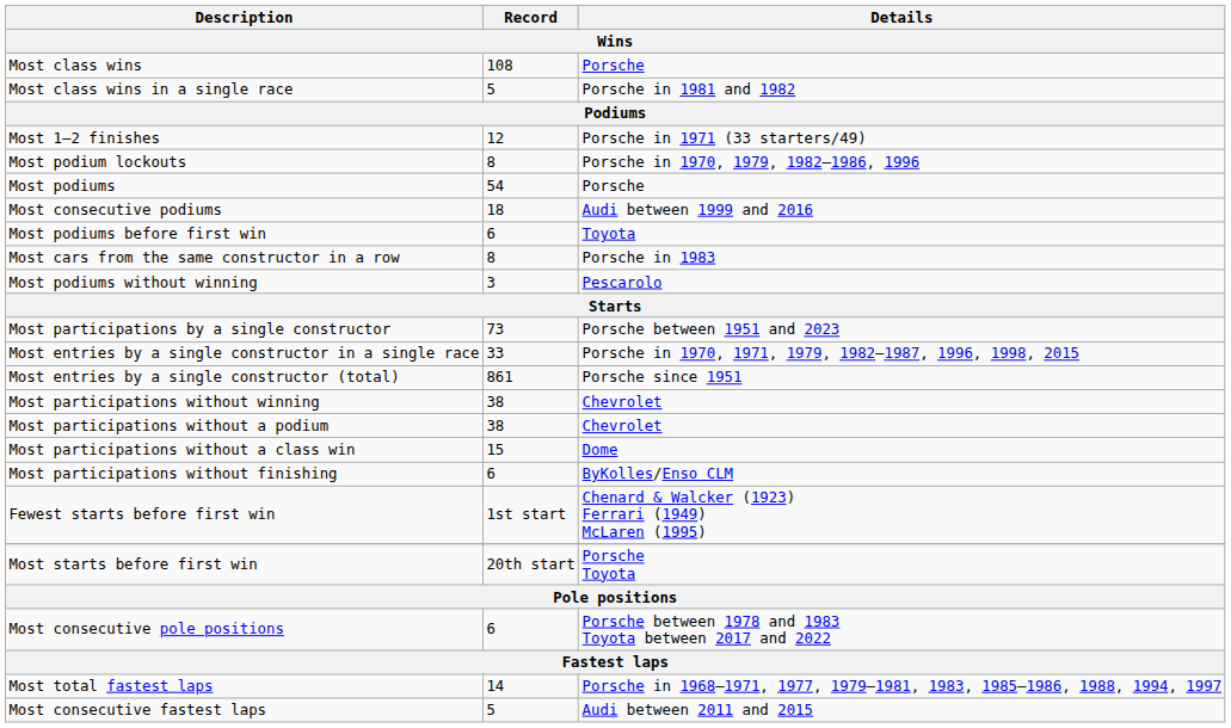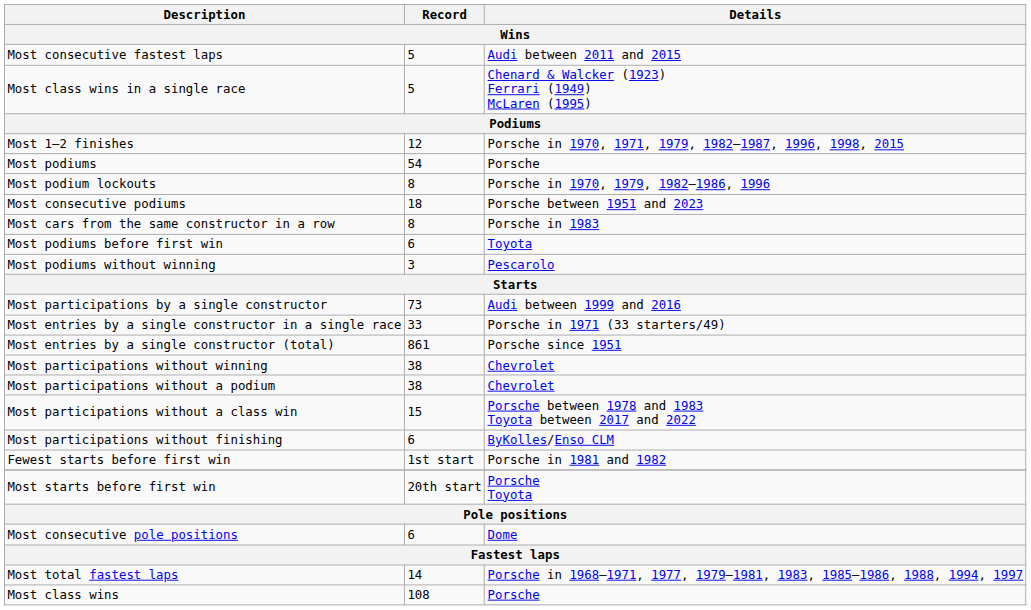rows swapped: Most class wins <-> Most consecutive fastest laps
Most class wins in a single race | Details: Porsche in 1981 and 1982 -> Chenard & Walcker (1923) Ferrari (1949) McLaren (1995)
Most 1–2 finishes | Details: Porsche in 1971 (33 starters/49) -> Porsche in 1970, 1971, 1979, 1982–1987, 1996, 1998, 2015
rows swapped: Most podiums <-> Most podium lockouts
Most consecutive podiums | Details: Audi between 1999 and 2016 -> Porsche between 1951 and 2023
rows swapped: Most cars from the same constructor in a row <-> Most podiums before first win
Most participations by a single constructor | Details: Porsche between 1951 and 2023 -> Audi between 1999 and 2016
Most entries by a single constructor in a single race | Details: Porsche in 1970, 1971, 1979, 1982–1987, 1996, 1998, 2015 -> Porsche in 1971 (33 starters/49)
Most participations without a class win | Details: Dome -> Porsche between 1978 and 1983 Toyota between 2017 and 2022
Fewest starts before first win | Details: Chenard & Walcker (1923) Ferrari (1949) McLaren (1995) -> Porsche in 1981 and 1982
Most consecutive pole positions | Details: Porsche between 1978 and 1983 Toyota between 2017 and 2022 -> Dome
